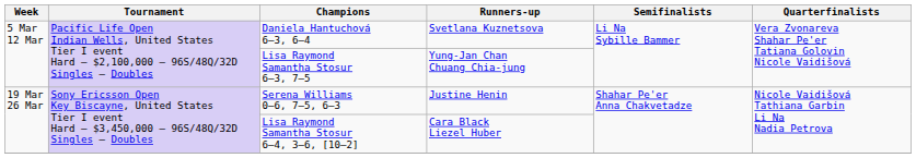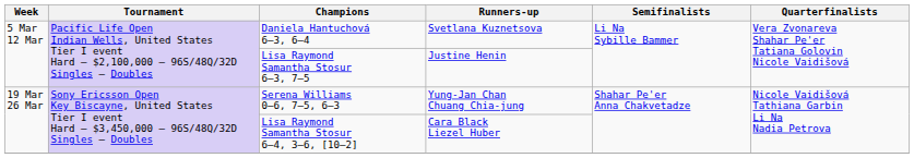Lisa Raymond Samantha Stosur 6–3, 7–5 | Runners-up: Yung-Jan Chan Chuang Chia-jung -> Justine Henin
Serena Williams 0–6, 7–5, 6–3 | Runners-up: Justine Henin -> Yung-Jan Chan Chuang Chia-jung
